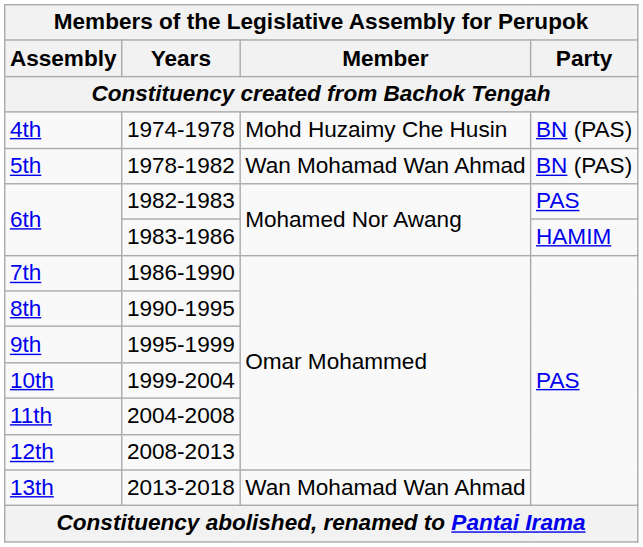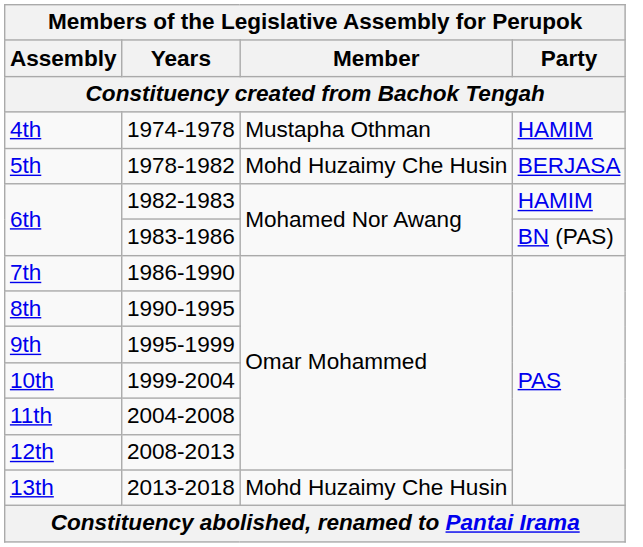4th | Member: Mohd Huzaimy Che Husin -> Mustapha Othman
4th | Party: BN (PAS) -> HAMIM
5th | Member: Wan Mohamad Wan Ahmad -> Mohd Huzaimy Che Husin
5th | Party: BN (PAS) -> BERJASA
6th / 1982-1983 | Party: PAS -> HAMIM
6th / 1983-1986 | Party: HAMIM -> BN (PAS)
13th | Member: Wan Mohamad Wan Ahmad -> Mohd Huzaimy Che Husin
